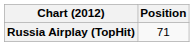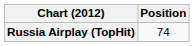Russia Airplay (TopHit) | Position: 71 -> 74
